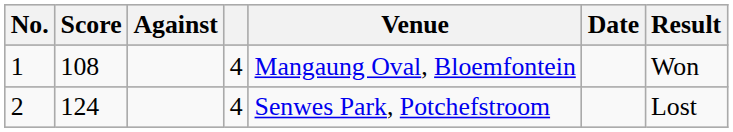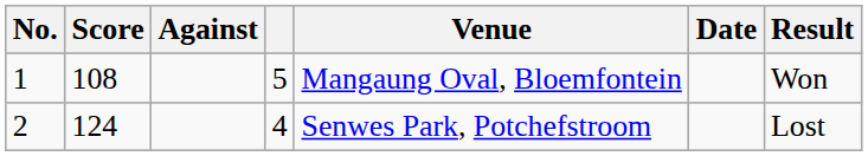1 | column 4: 4 -> 5
